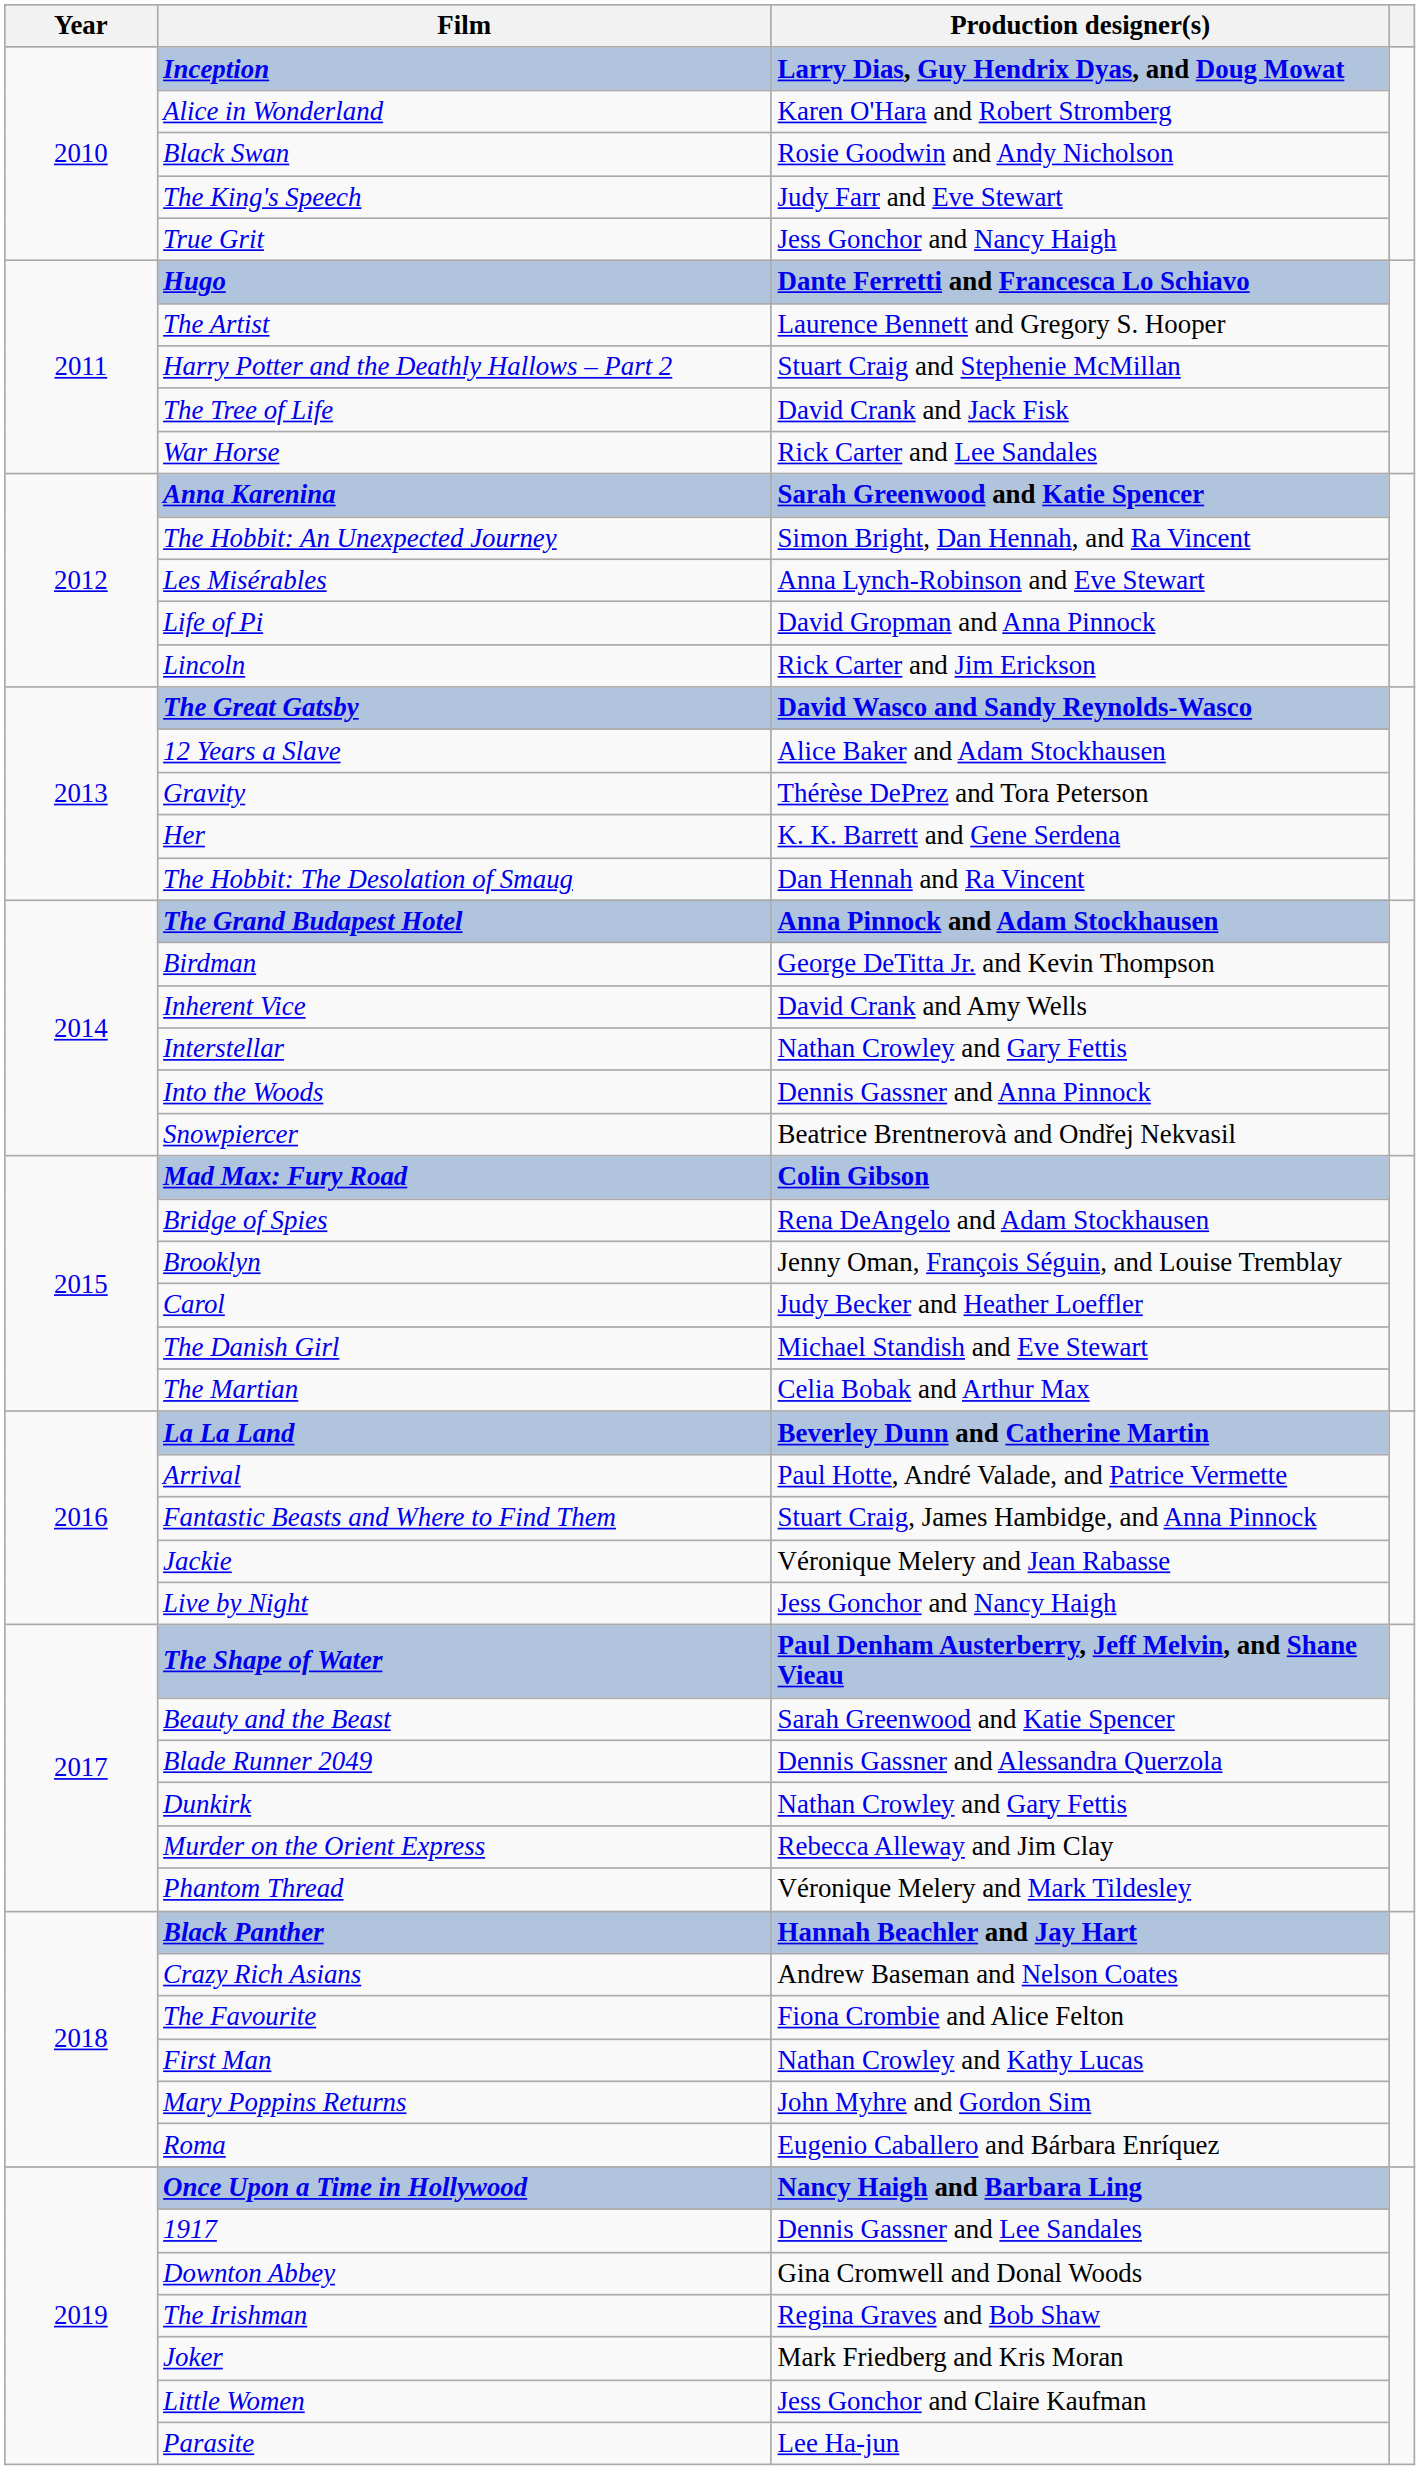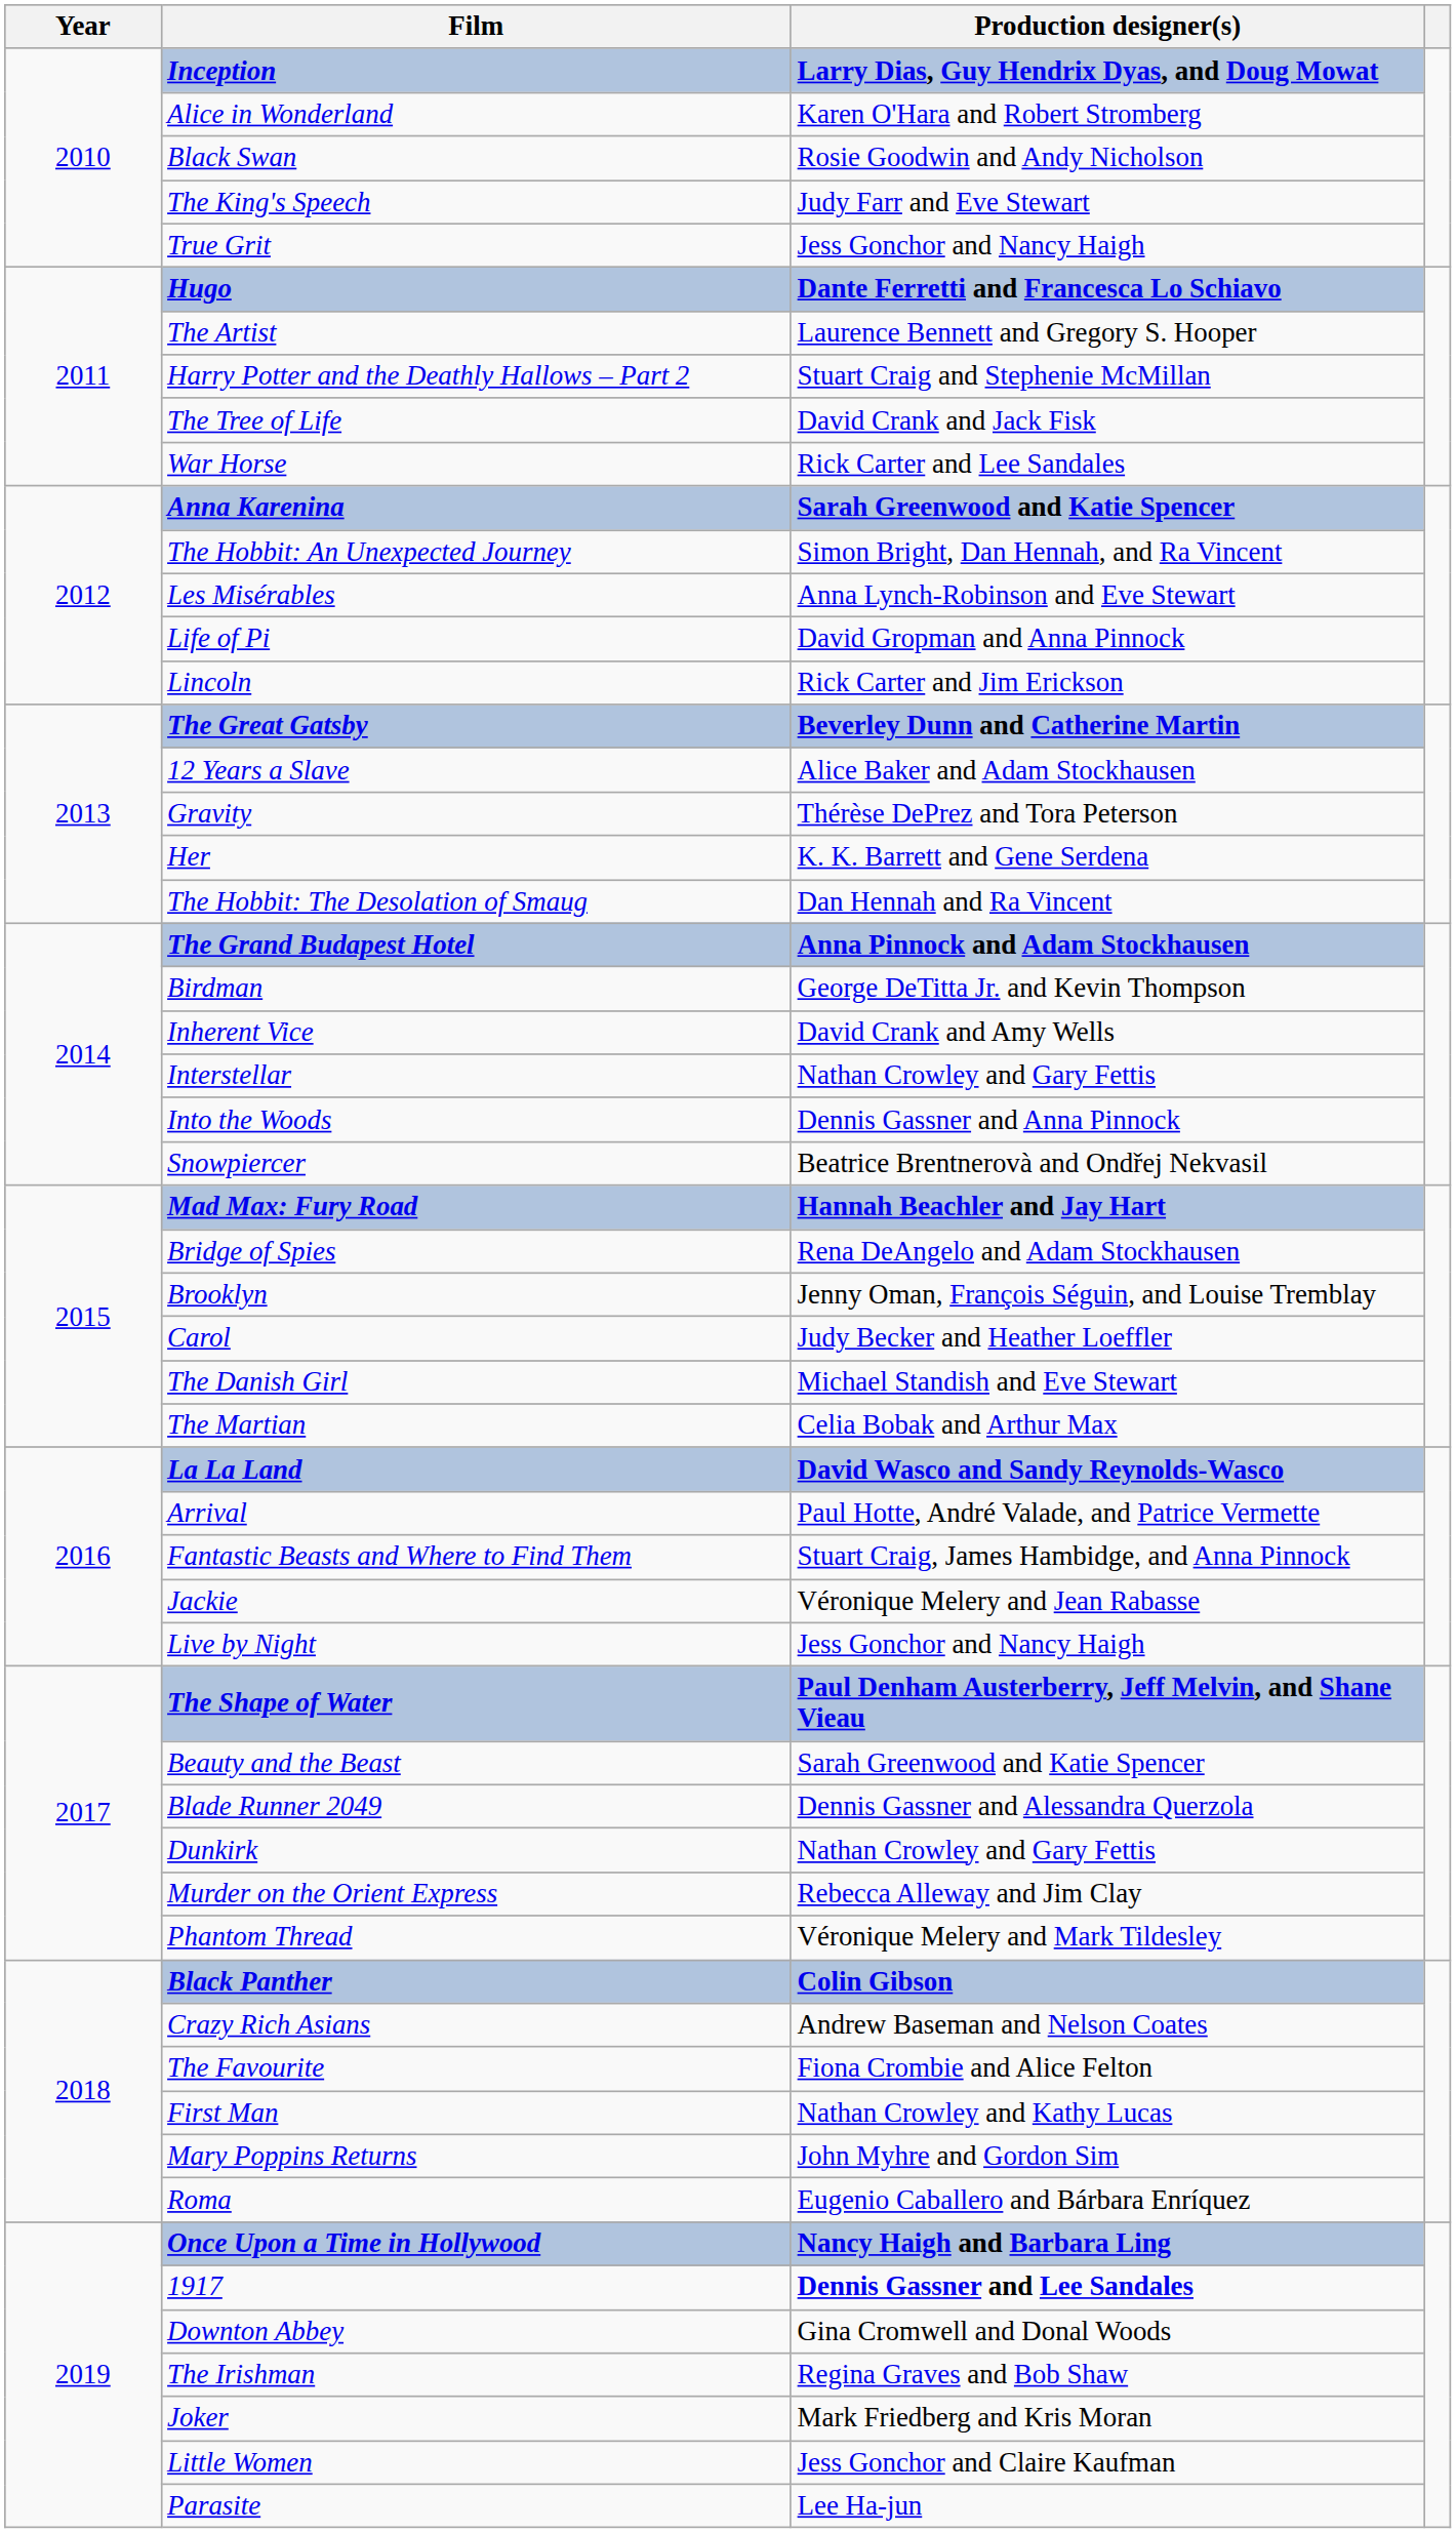The Great Gatsby | Production designer(s): David Wasco and Sandy Reynolds-Wasco -> Beverley Dunn and Catherine Martin
Mad Max: Fury Road | Production designer(s): Colin Gibson -> Hannah Beachler and Jay Hart
La La Land | Production designer(s): Beverley Dunn and Catherine Martin -> David Wasco and Sandy Reynolds-Wasco
Black Panther | Production designer(s): Hannah Beachler and Jay Hart -> Colin Gibson
1917 | Production designer(s): normal -> bold
